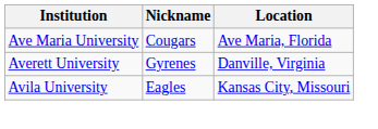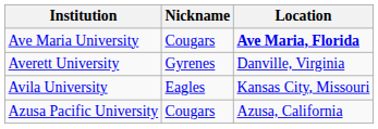Ave Maria University | Location: normal -> bold
+ row: Azusa Pacific University | Cougars | Azusa, California
